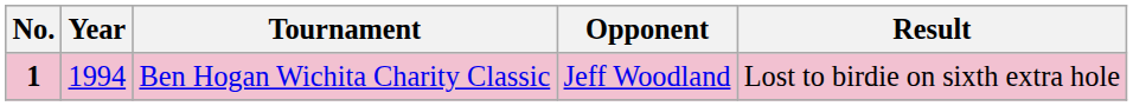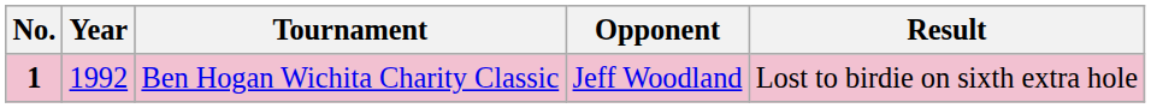Ben Hogan Wichita Charity Classic | Year: 1994 -> 1992
